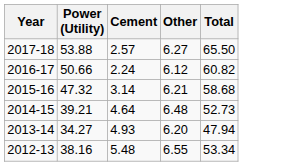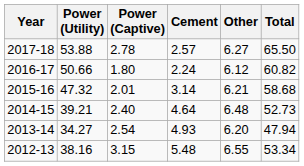+ column: Power (Captive) | 2.78 | 1.80 | 2.01 | 2.40 | 2.54 | 3.15
